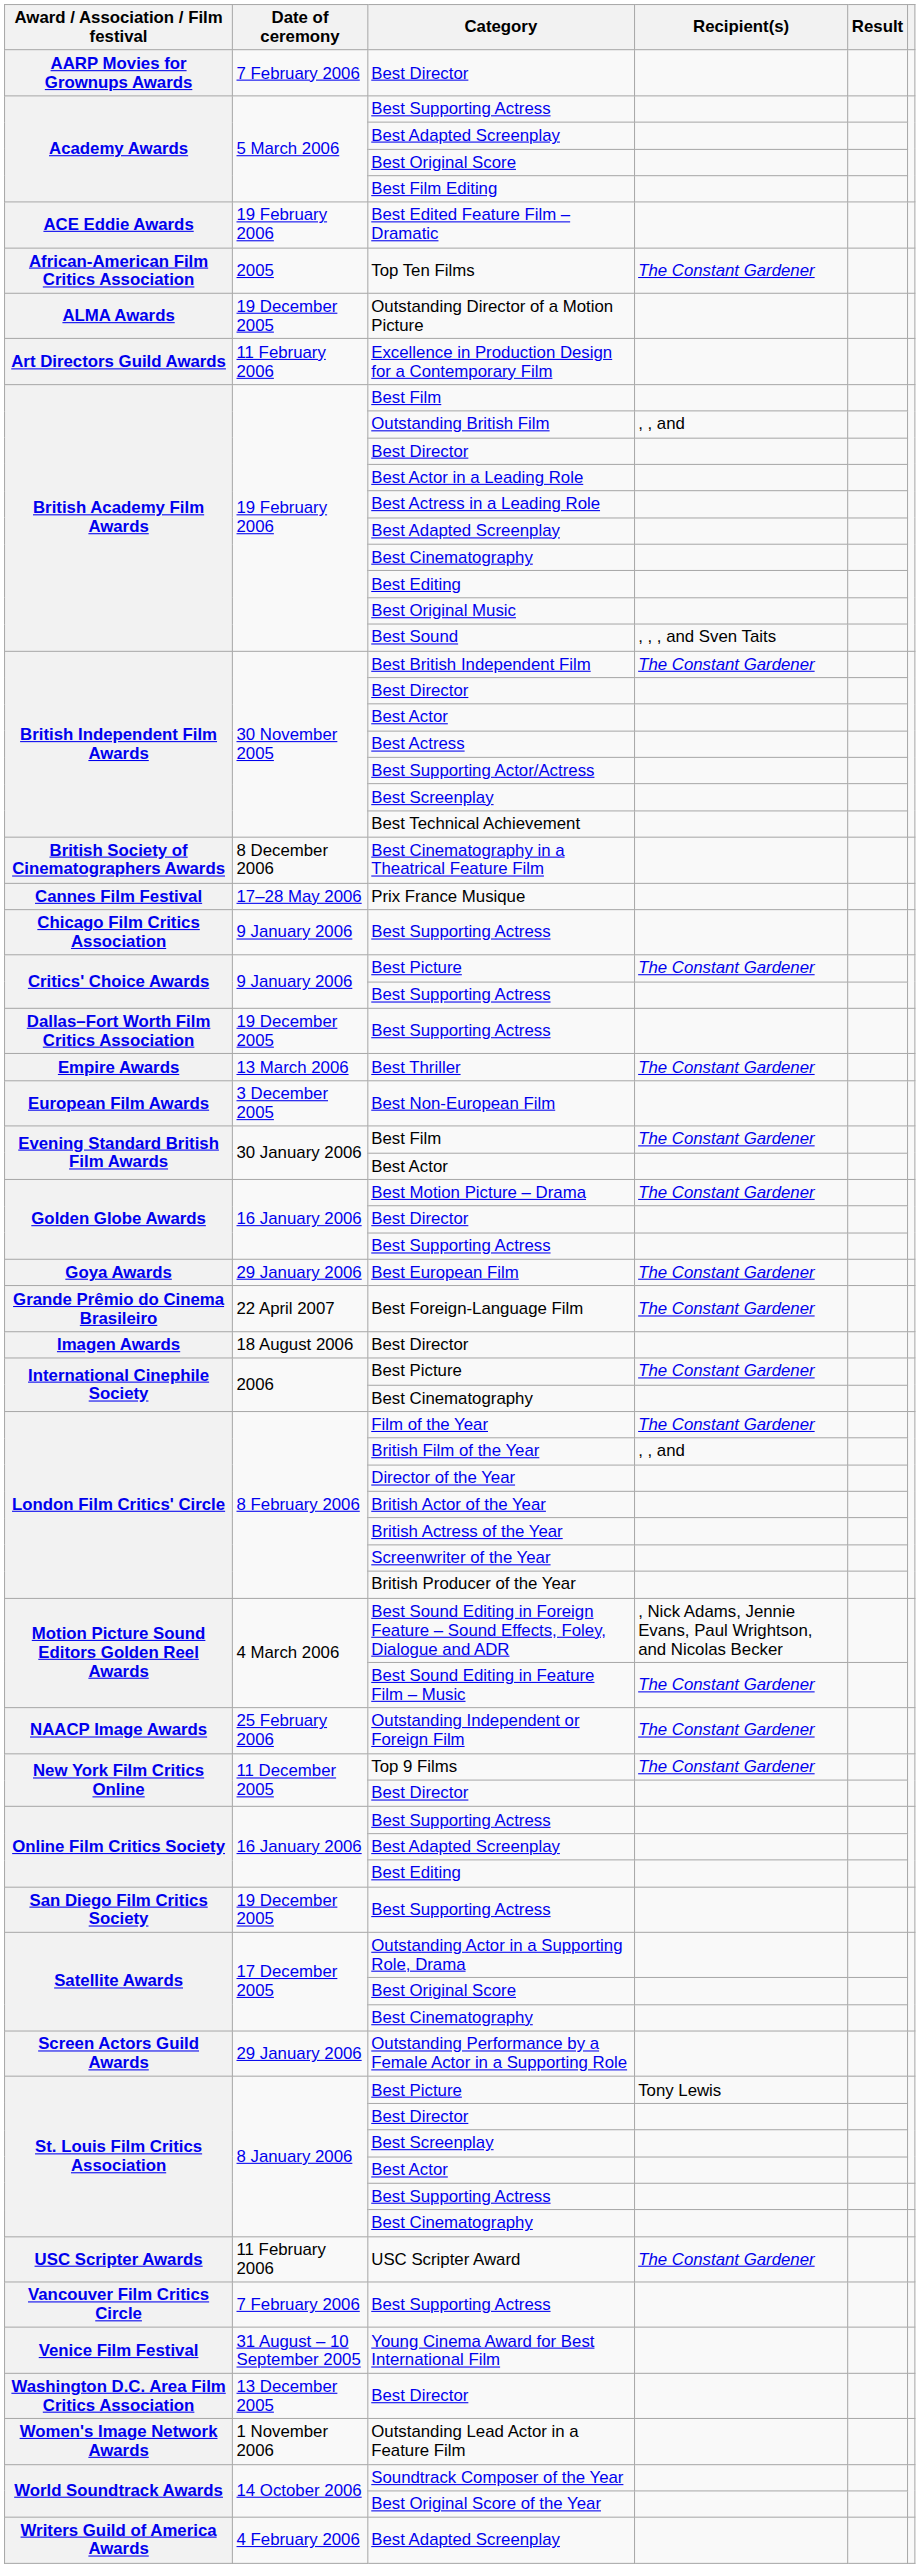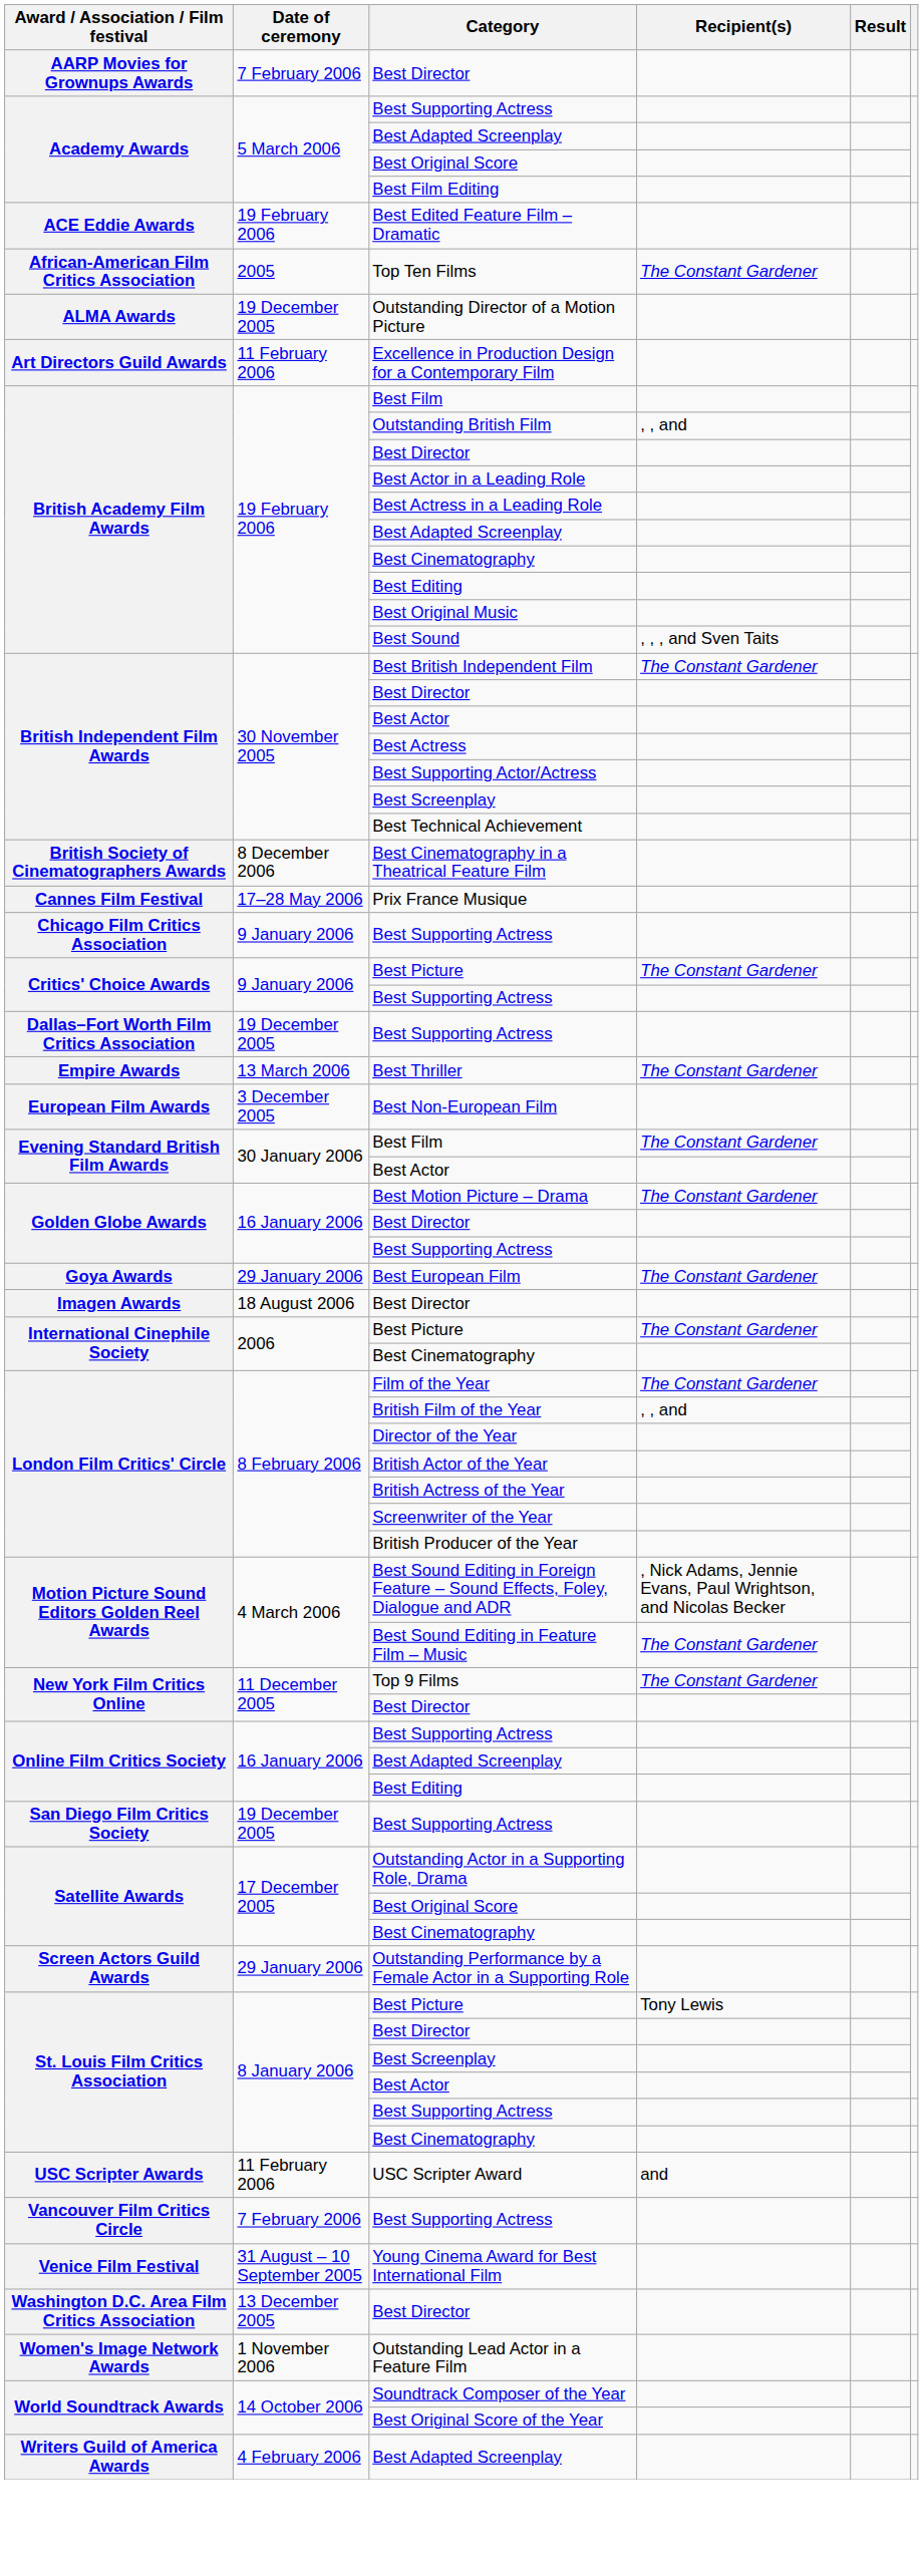- row: Grande Prêmio do Cinema Brasileiro | 22 April 2007 | Best Foreign-Language Film | The Constant Gardener
- row: NAACP Image Awards | 25 February 2006 | Outstanding Independent or Foreign Film | The Constant Gardener
USC Scripter Award | Recipient(s): The Constant Gardener -> and
